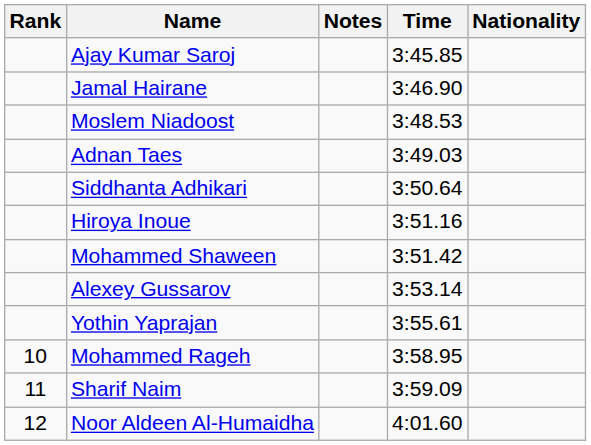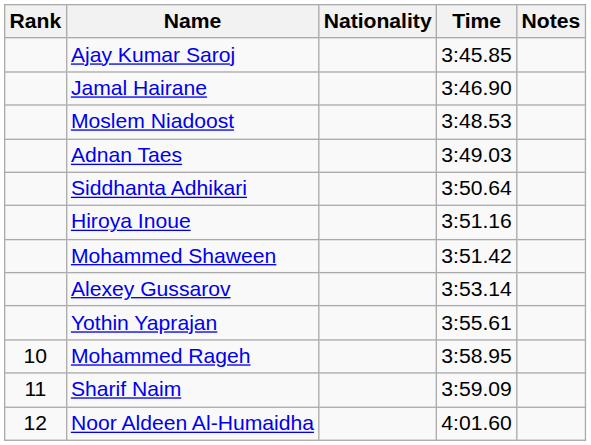columns swapped: Nationality <-> Notes
